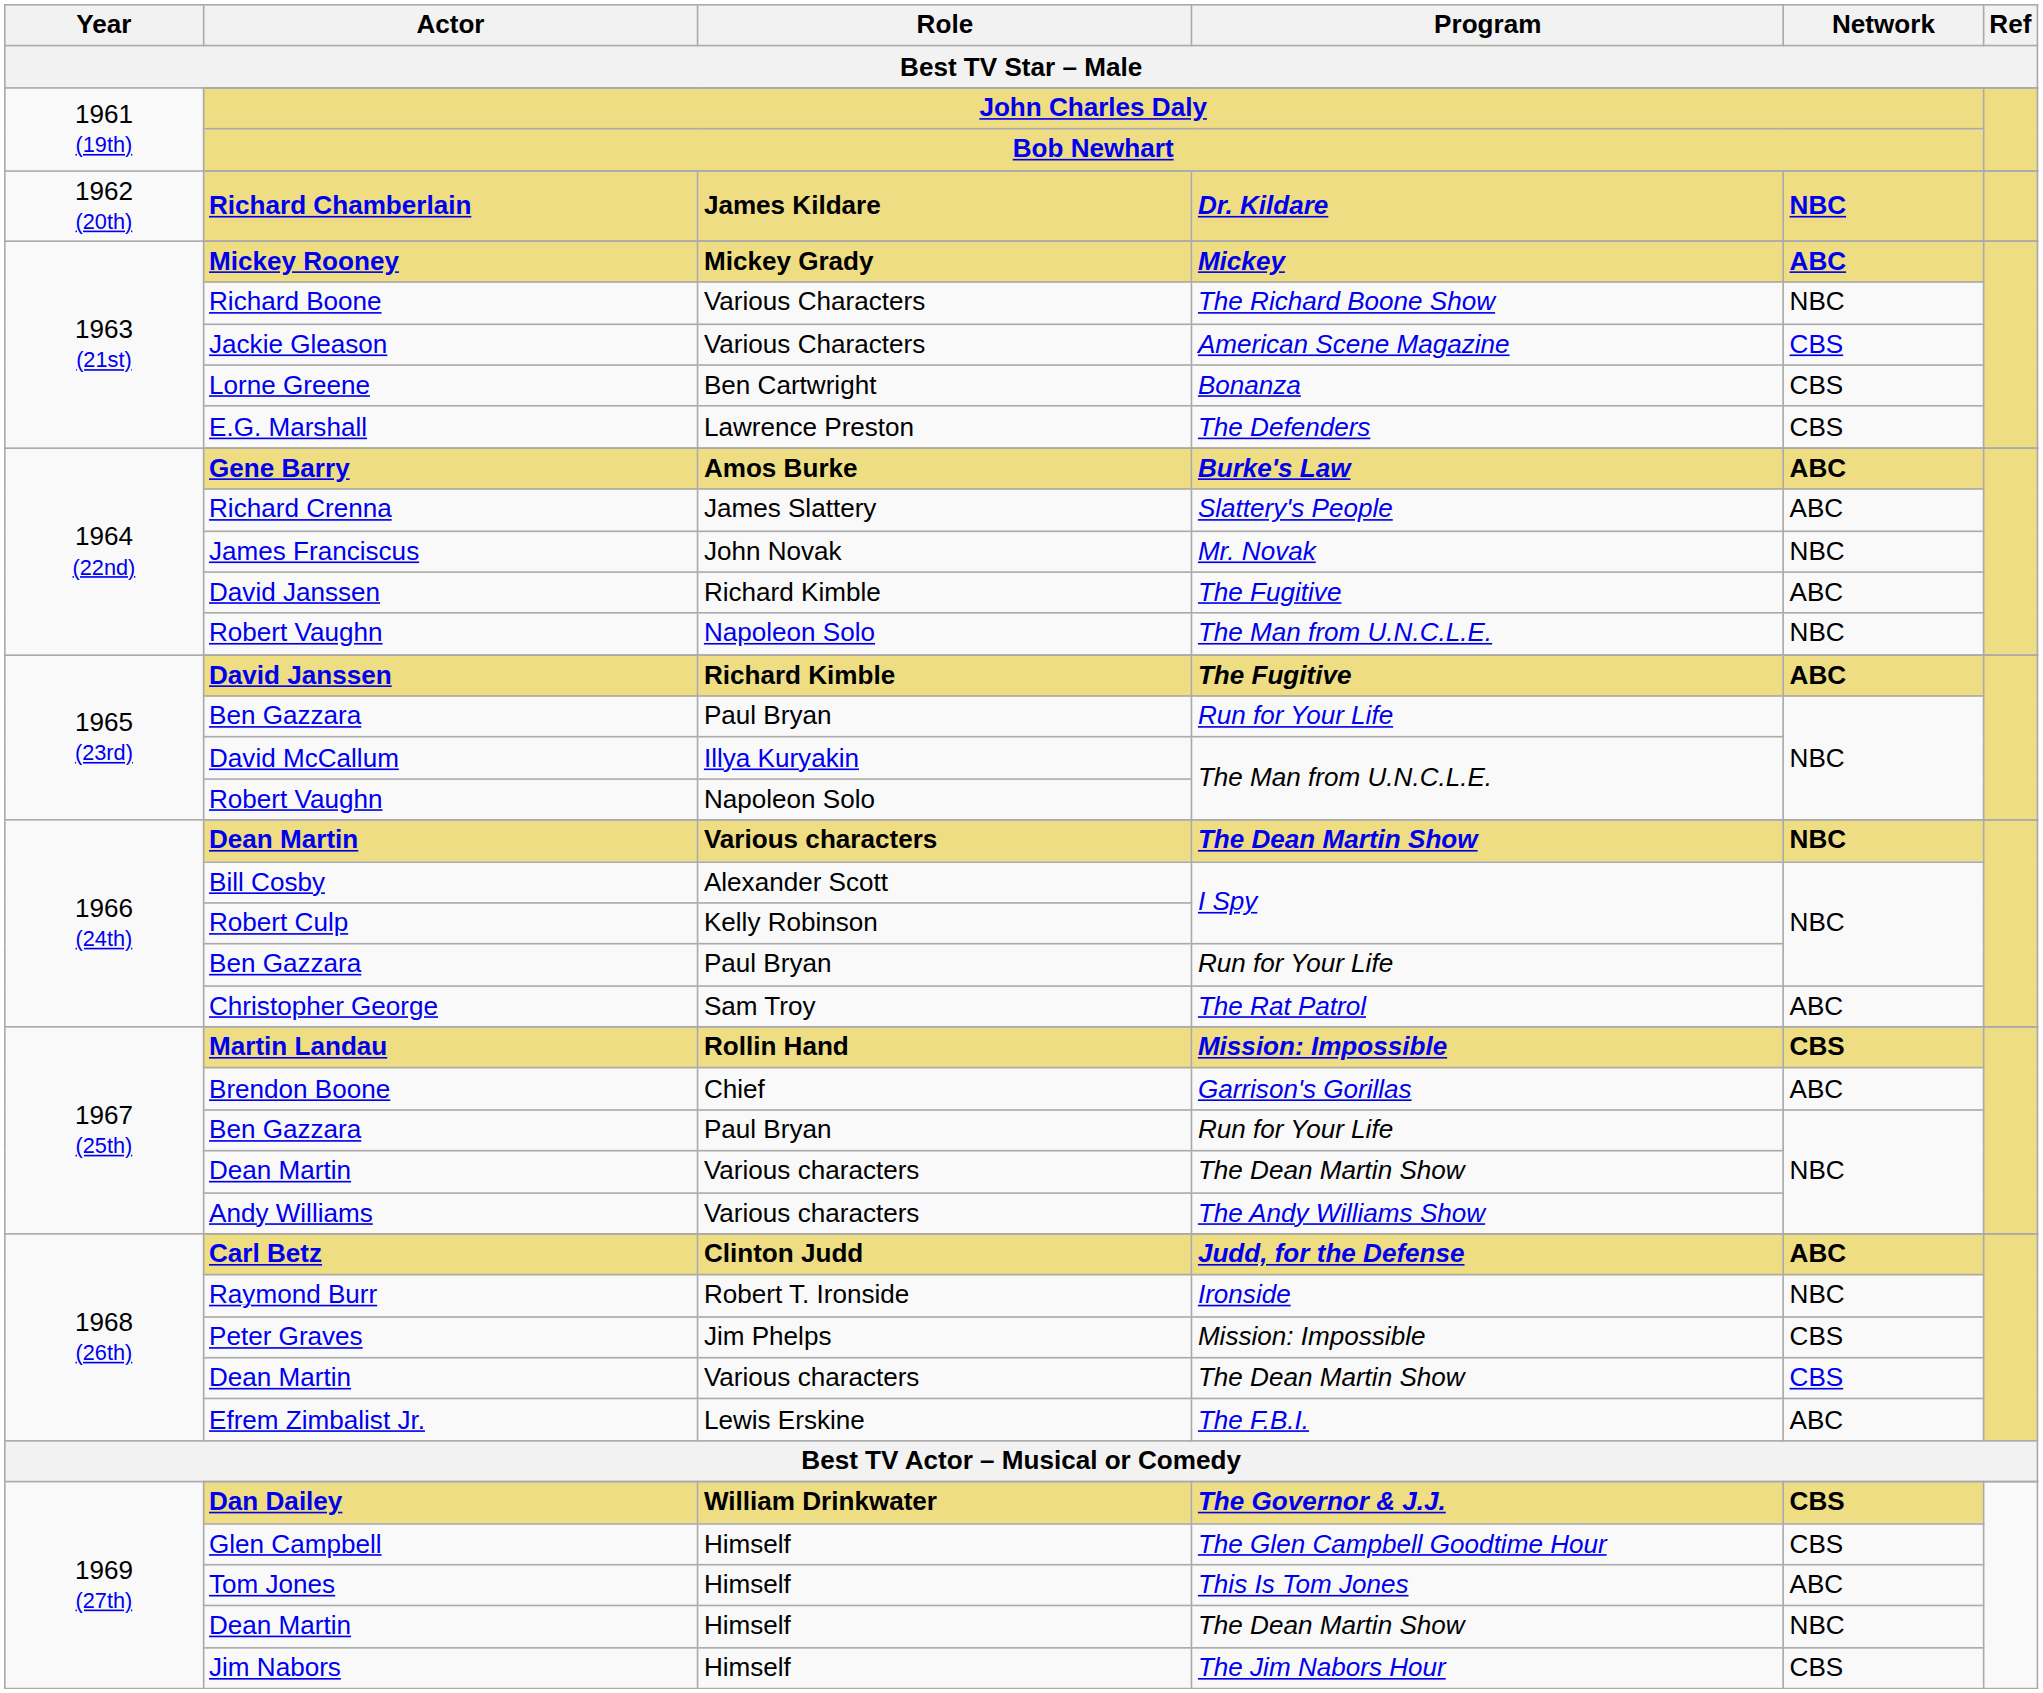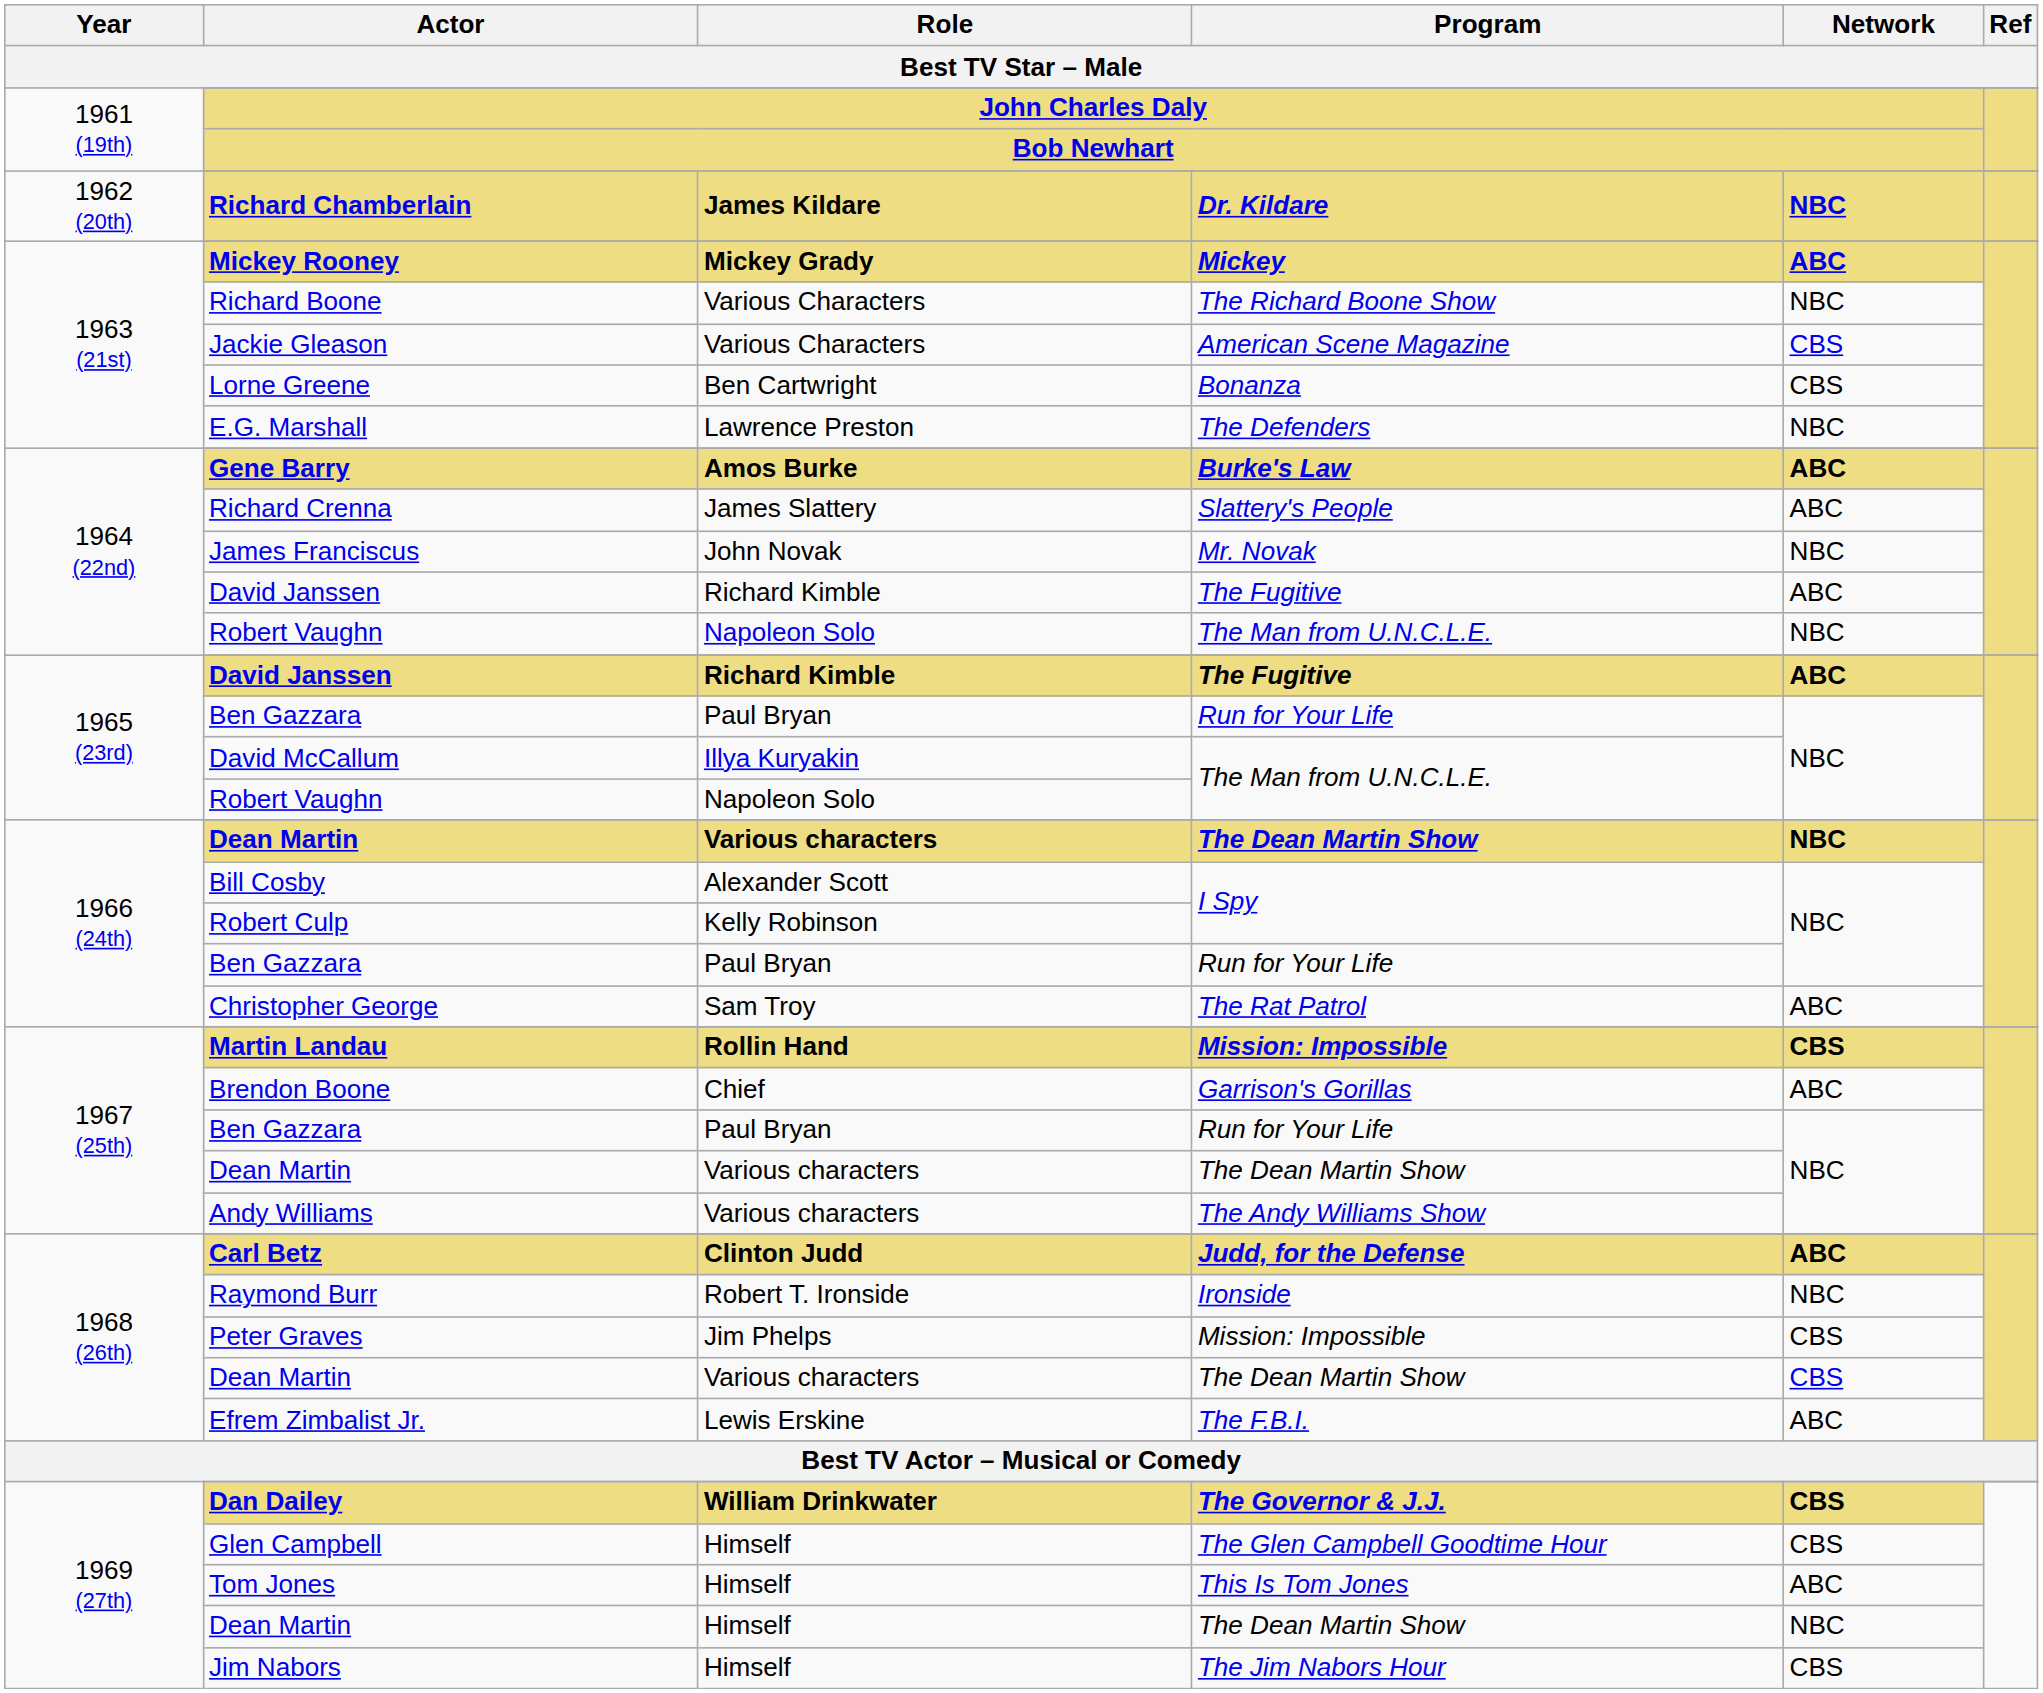E.G. Marshall | Network: CBS -> NBC
